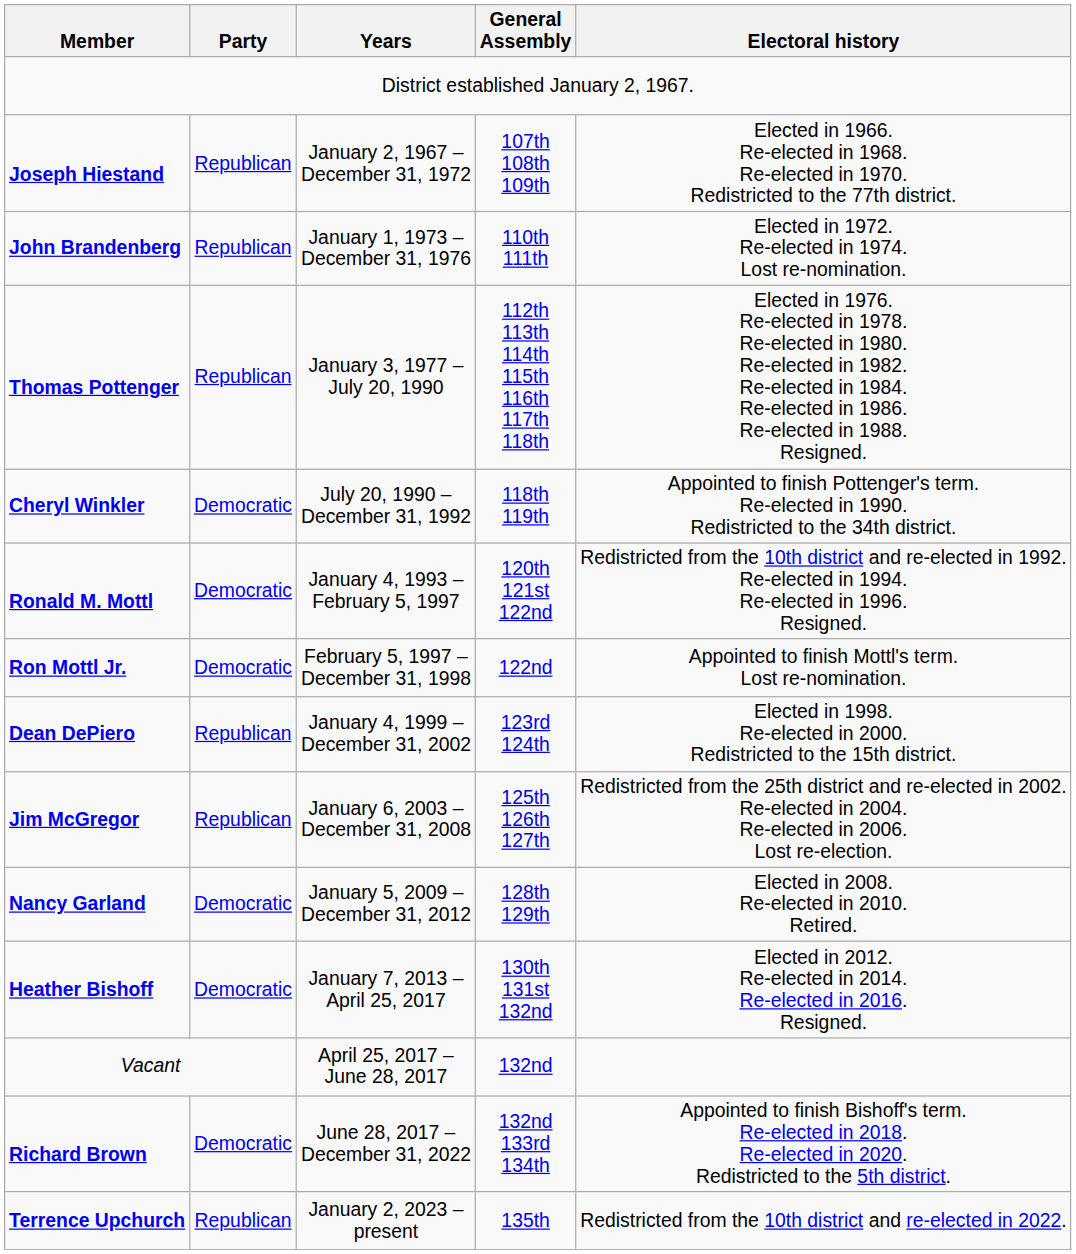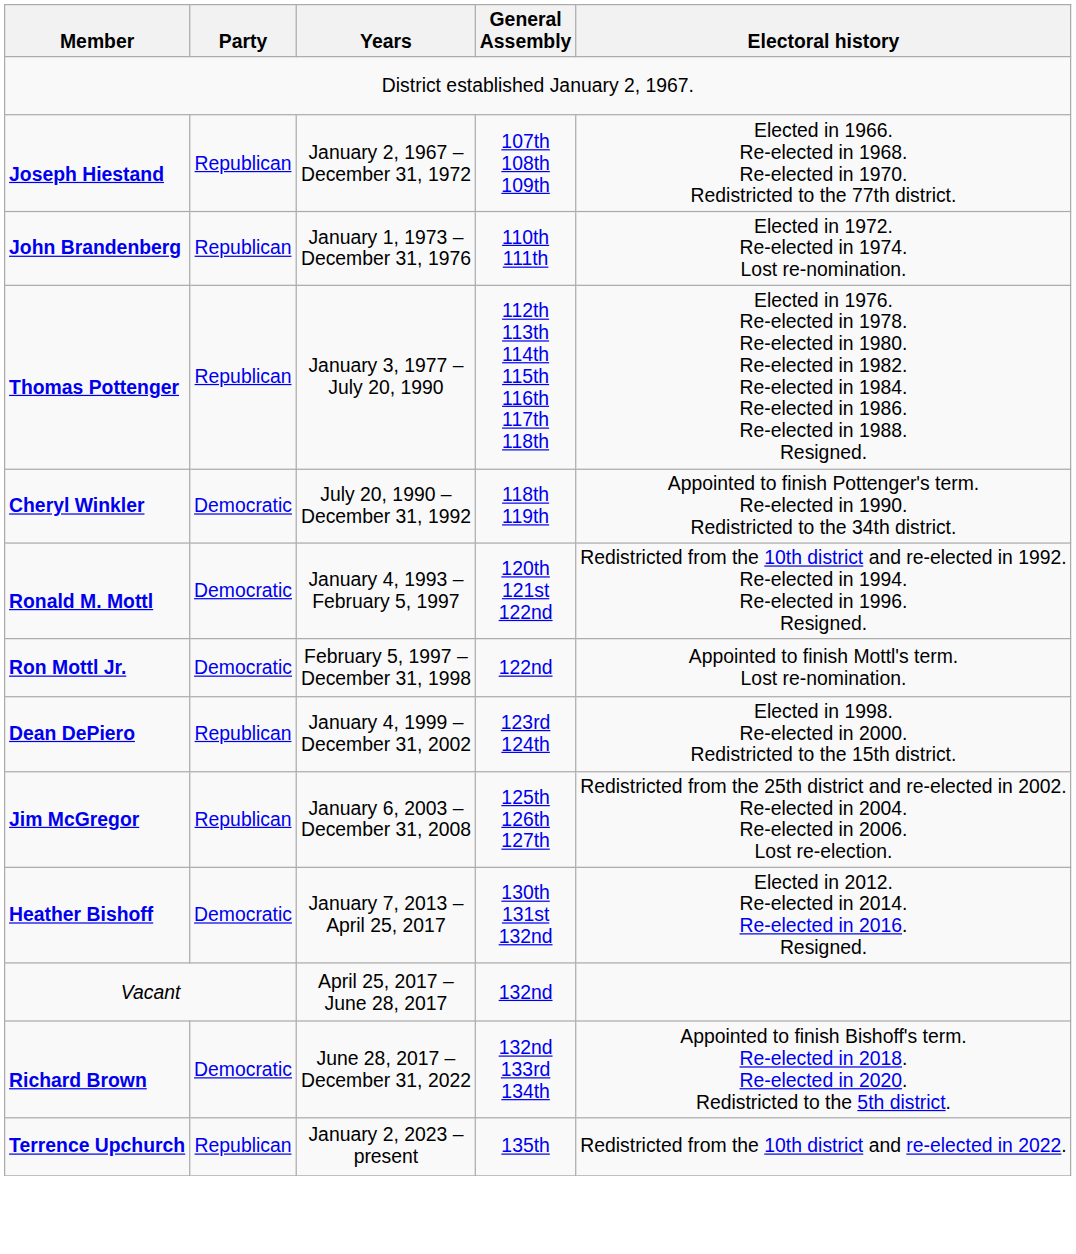- row: Nancy Garland | Democratic | January 5, 2009 – December 31, 2012 | 128th 129th | Elected in 2008. Re-elected in 2010. Retired.
